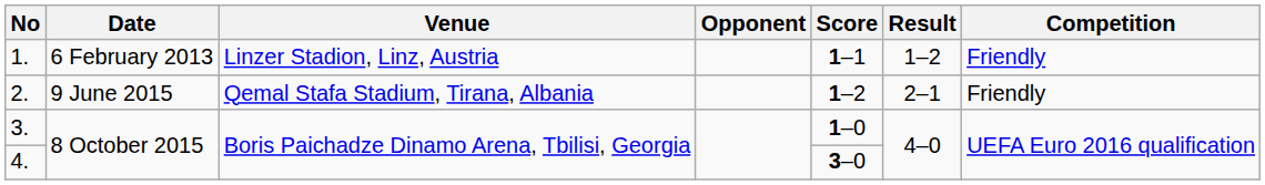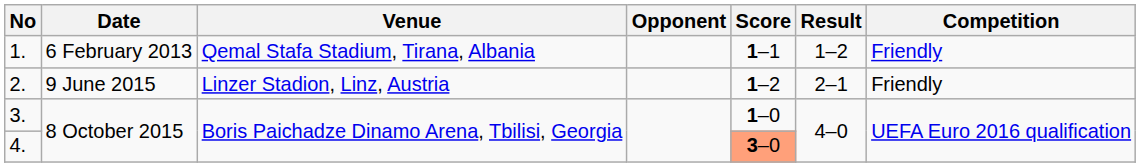1. | Venue: Linzer Stadion, Linz, Austria -> Qemal Stafa Stadium, Tirana, Albania
2. | Venue: Qemal Stafa Stadium, Tirana, Albania -> Linzer Stadion, Linz, Austria
4. | Score: no background -> lightsalmon background
